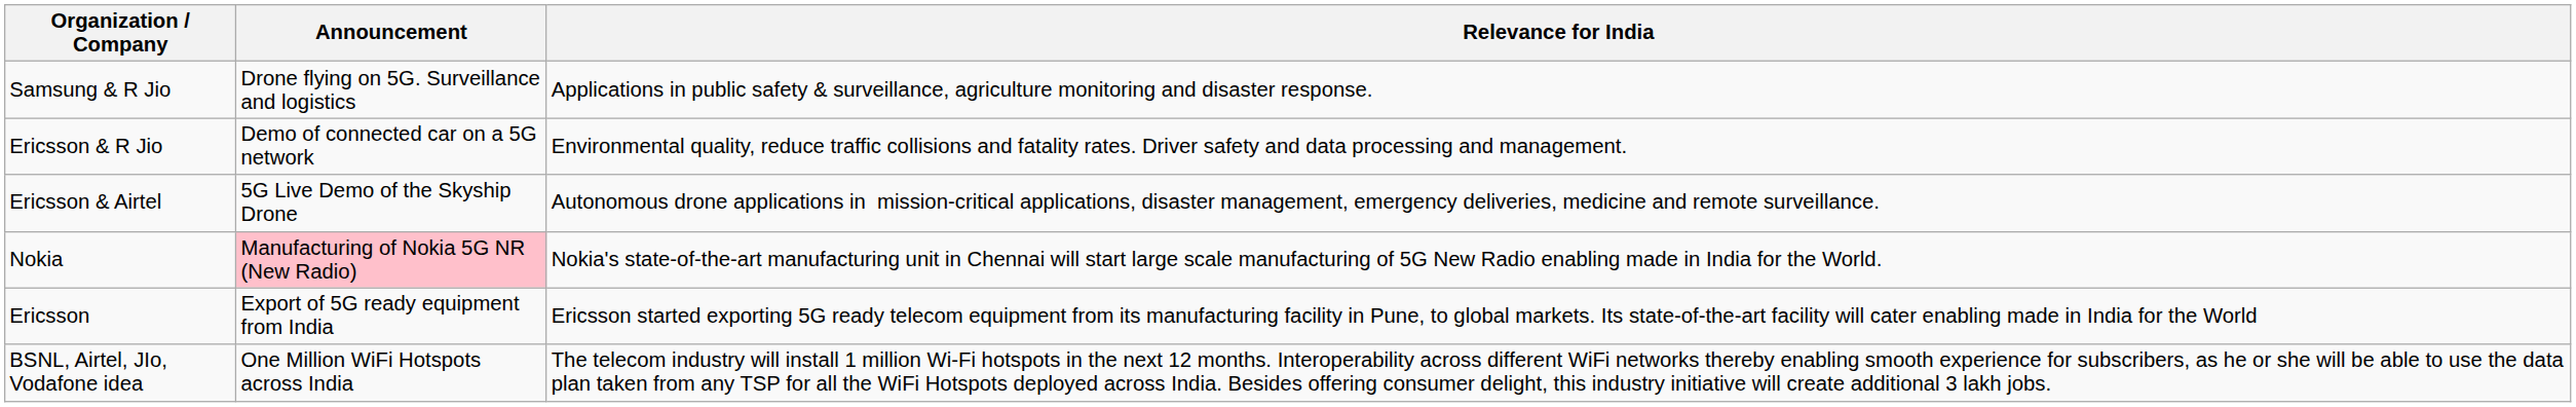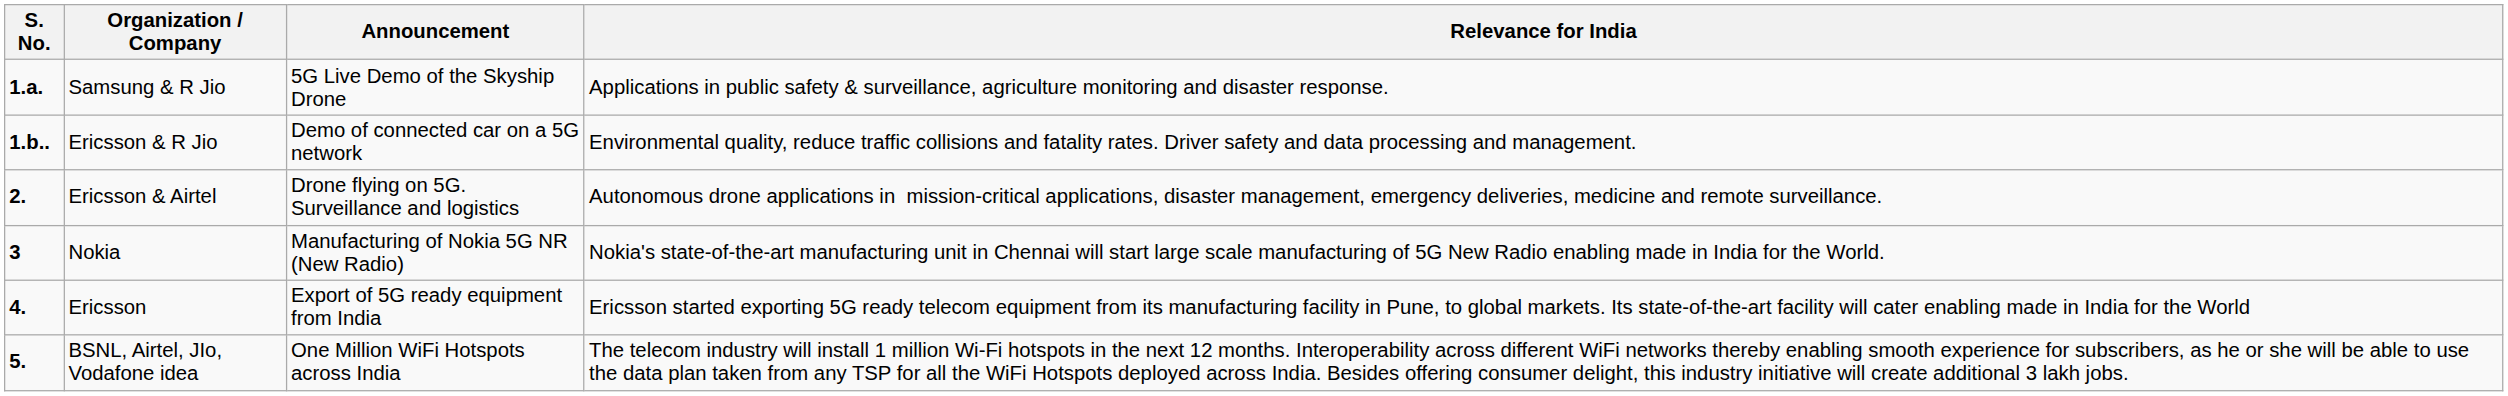+ column: S. No. | 1.a. | 1.b.. | 2. | 3 | 4. | 5.
Samsung & R Jio | Announcement: Drone flying on 5G. Surveillance and logistics -> 5G Live Demo of the Skyship Drone
Ericsson & Airtel | Announcement: 5G Live Demo of the Skyship Drone -> Drone flying on 5G. Surveillance and logistics
Nokia | Announcement: pink background -> no background
